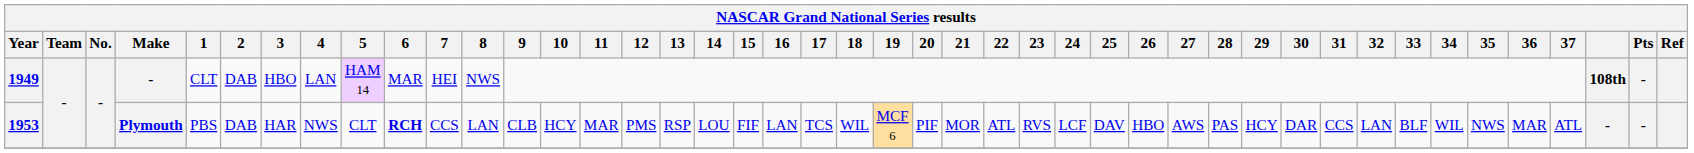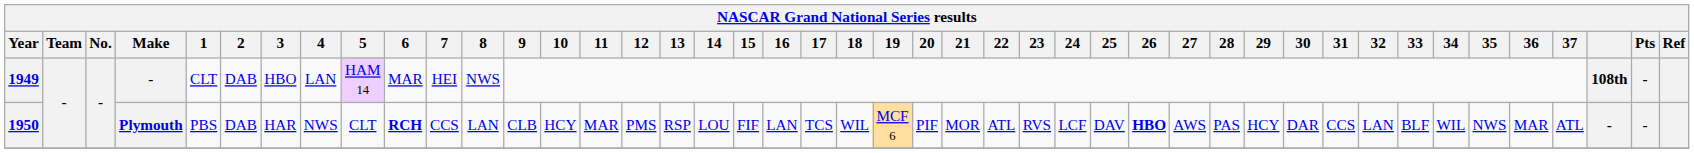Plymouth | Year: 1953 -> 1950
Plymouth | 26: normal -> bold
